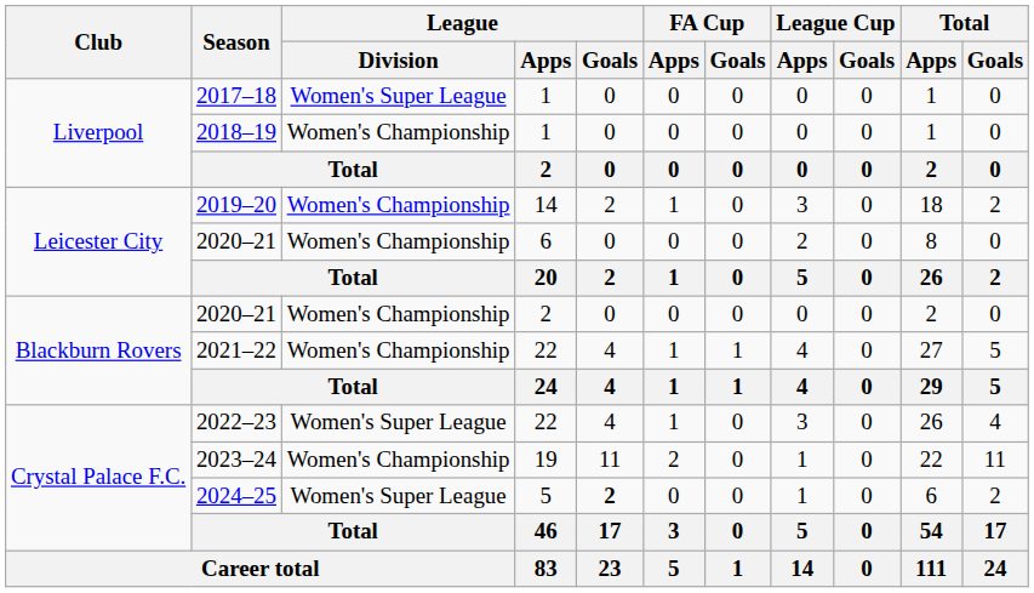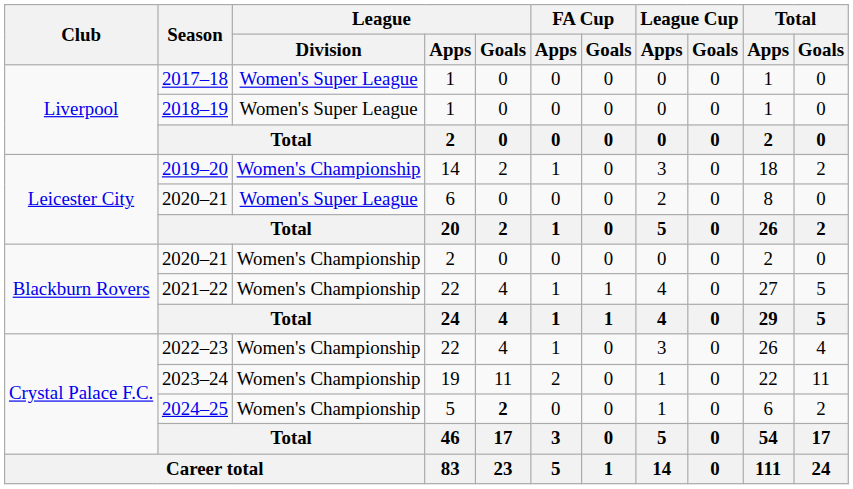2018–19 | League / Division: Women's Championship -> Women's Super League
2020–21 / 6 | League / Division: Women's Championship -> Women's Super League
2022–23 | League / Division: Women's Super League -> Women's Championship
2024–25 | League / Division: Women's Super League -> Women's Championship
